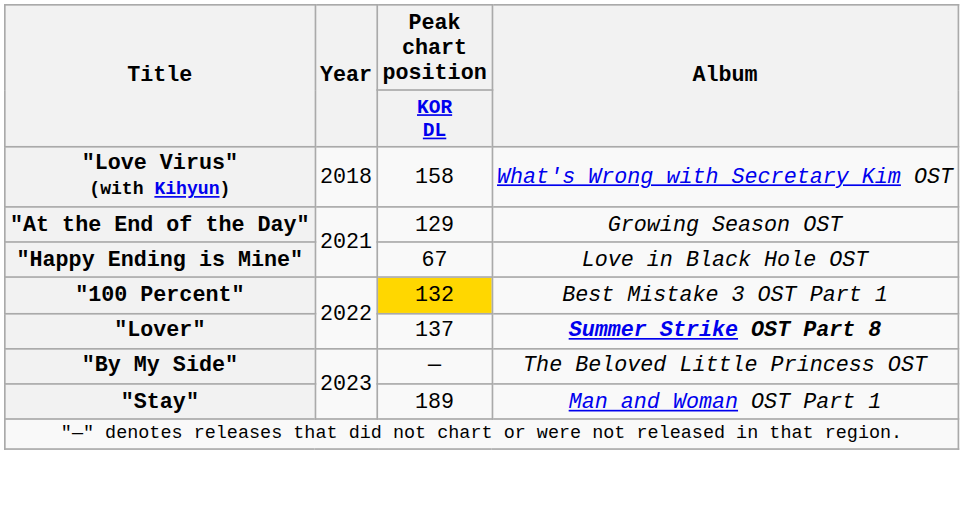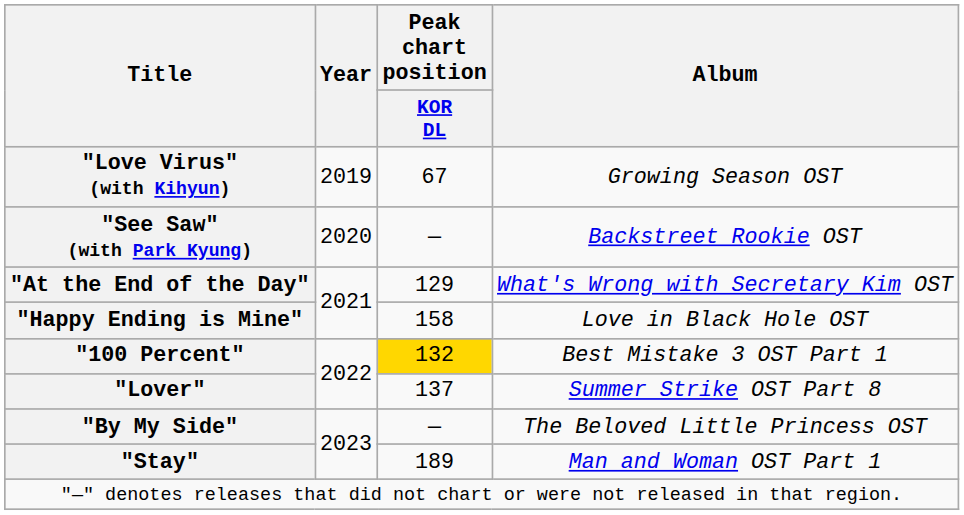"Love Virus" (with Kihyun) | Year: 2018 -> 2019
"Love Virus" (with Kihyun) | Peak chart position / KOR DL: 158 -> 67
"Love Virus" (with Kihyun) | Album: What's Wrong with Secretary Kim OST -> Growing Season OST
+ row: "See Saw" (with Park Kyung) | 2020 | — | Backstreet Rookie OST
"At the End of the Day" | Album: Growing Season OST -> What's Wrong with Secretary Kim OST
"Happy Ending is Mine" | Peak chart position / KOR DL: 67 -> 158
"Lover" | Album: bold -> normal
